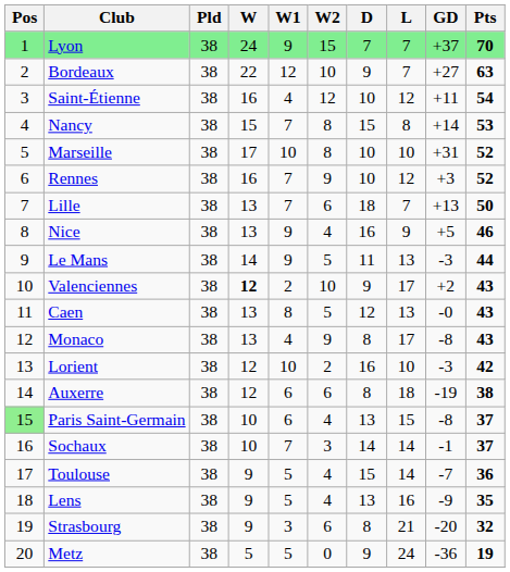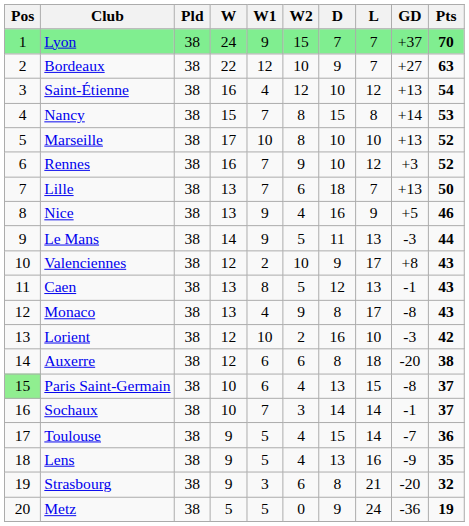Saint-Étienne | GD: +11 -> +13
Marseille | GD: +31 -> +13
Valenciennes | W: bold -> normal
Valenciennes | GD: +2 -> +8
Caen | GD: -0 -> -1
Auxerre | GD: -19 -> -20
